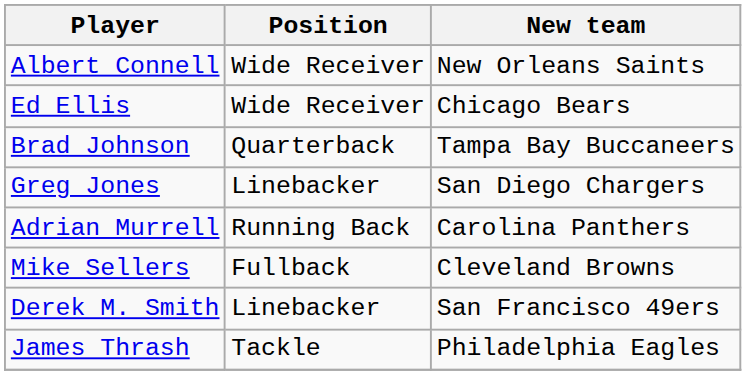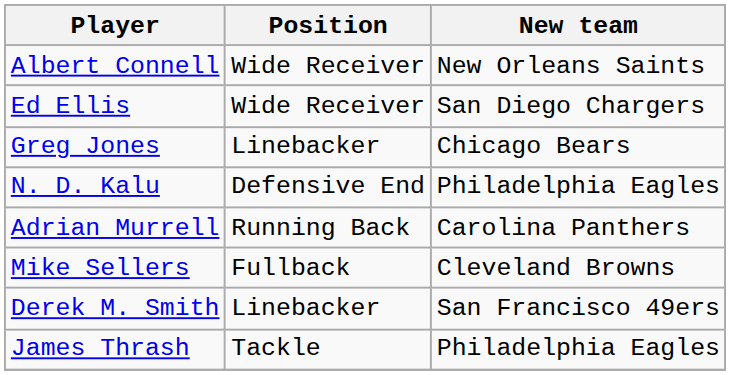Ed Ellis | New team: Chicago Bears -> San Diego Chargers
- row: Brad Johnson | Quarterback | Tampa Bay Buccaneers
Greg Jones | New team: San Diego Chargers -> Chicago Bears
+ row: N. D. Kalu | Defensive End | Philadelphia Eagles
